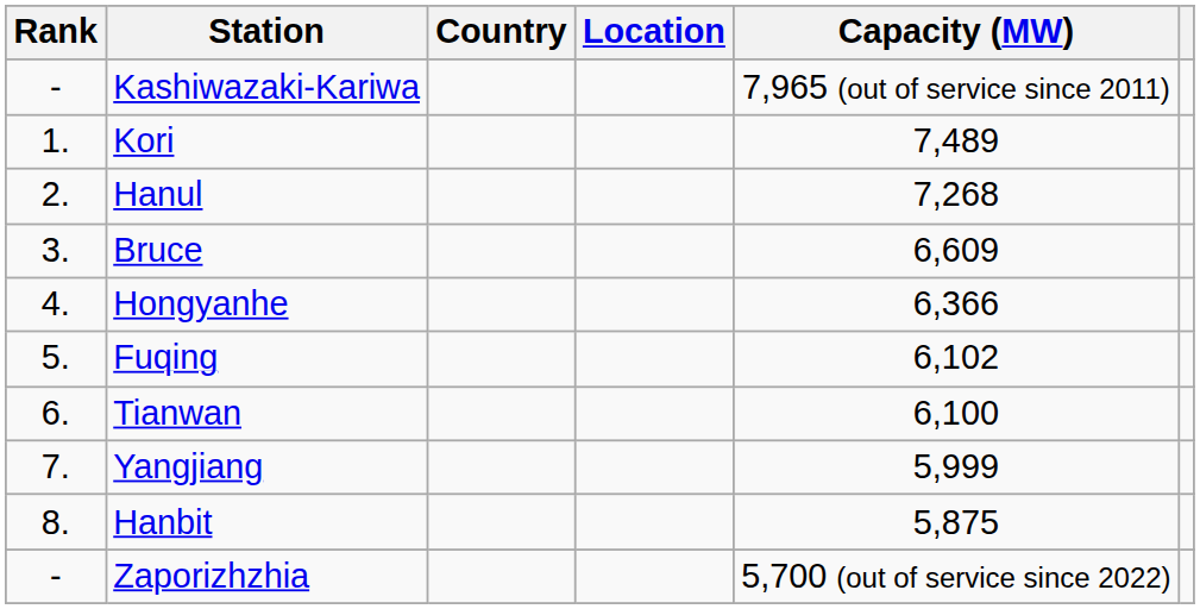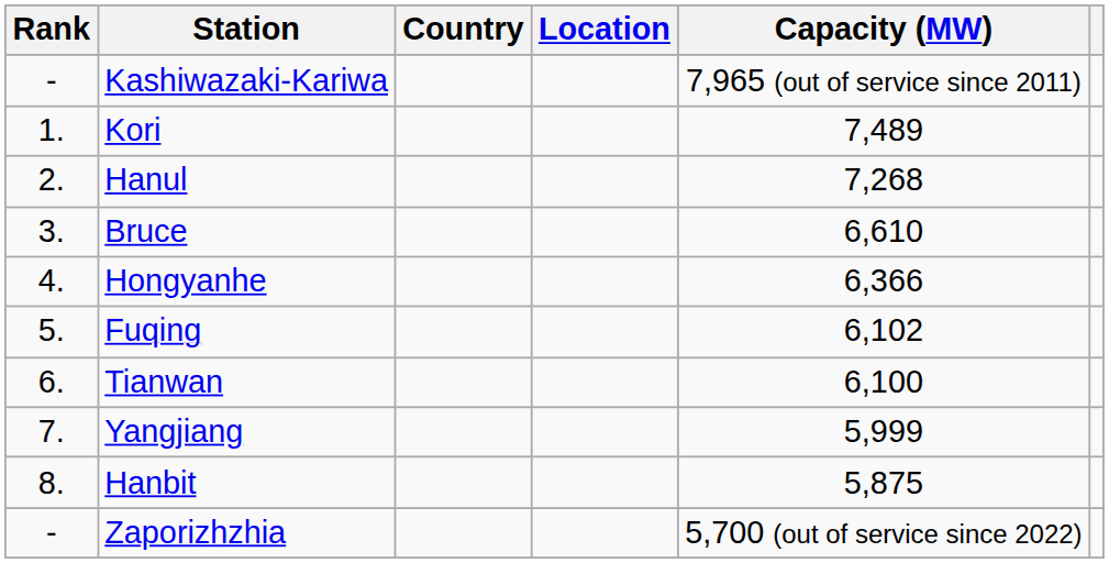Bruce | Capacity (MW): 6,609 -> 6,610
